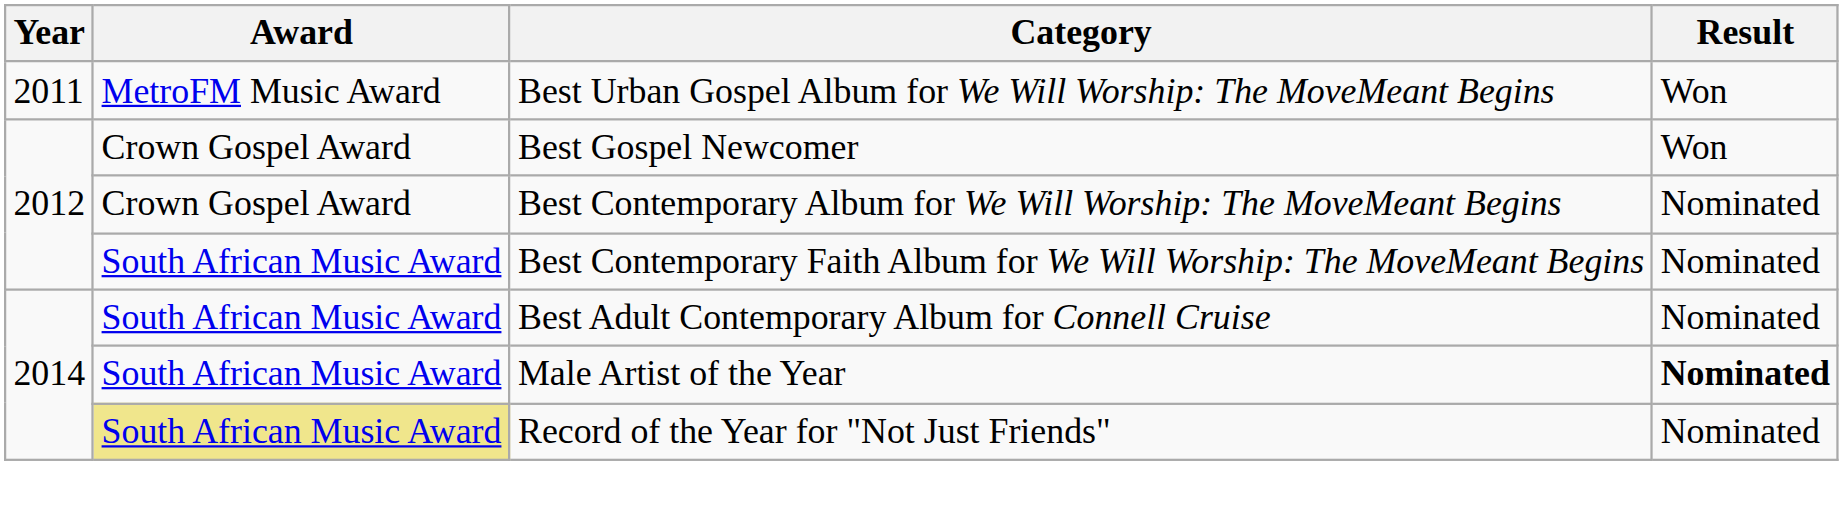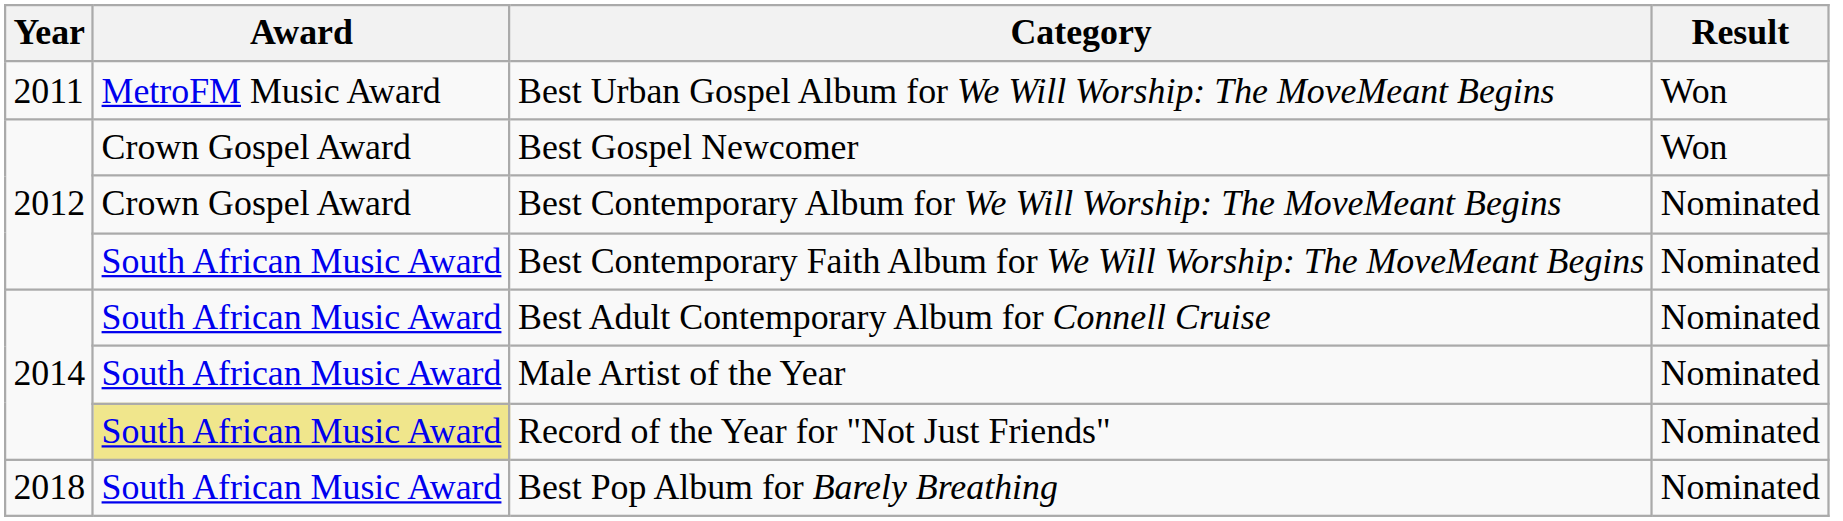Male Artist of the Year | Result: bold -> normal
+ row: 2018 | South African Music Award | Best Pop Album for Barely Breathing | Nominated
